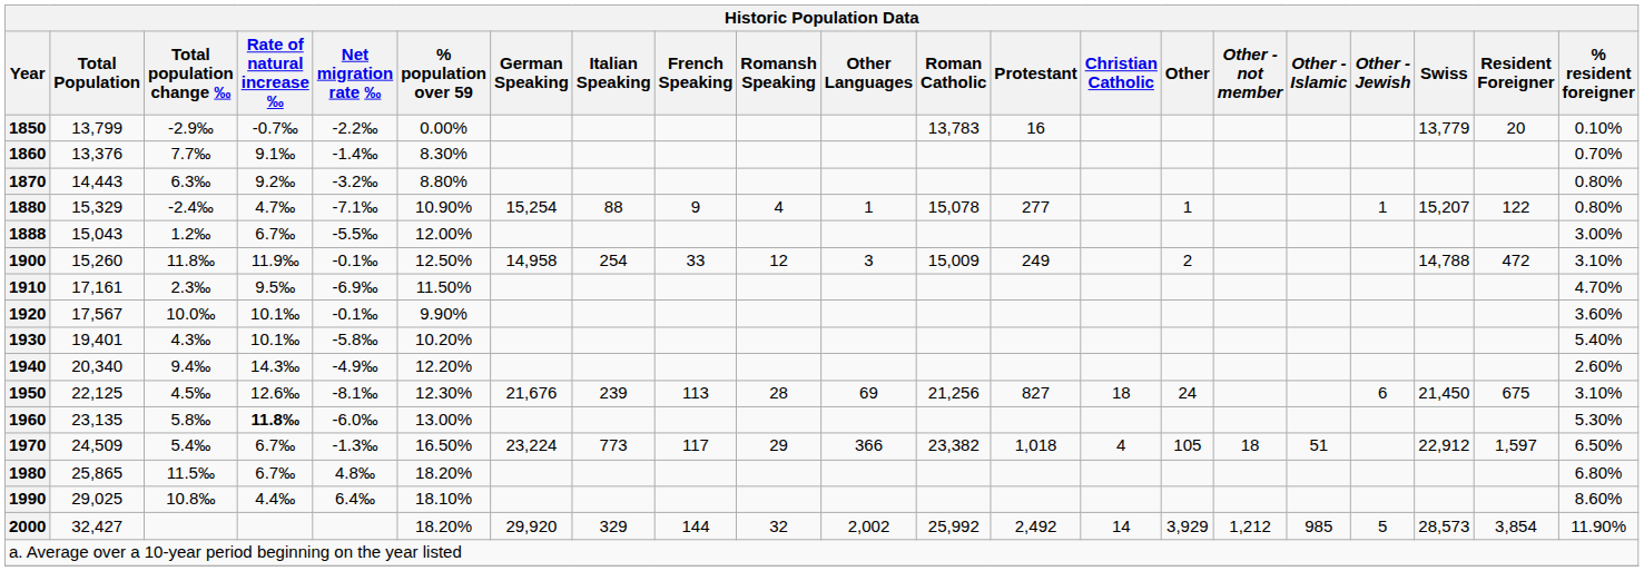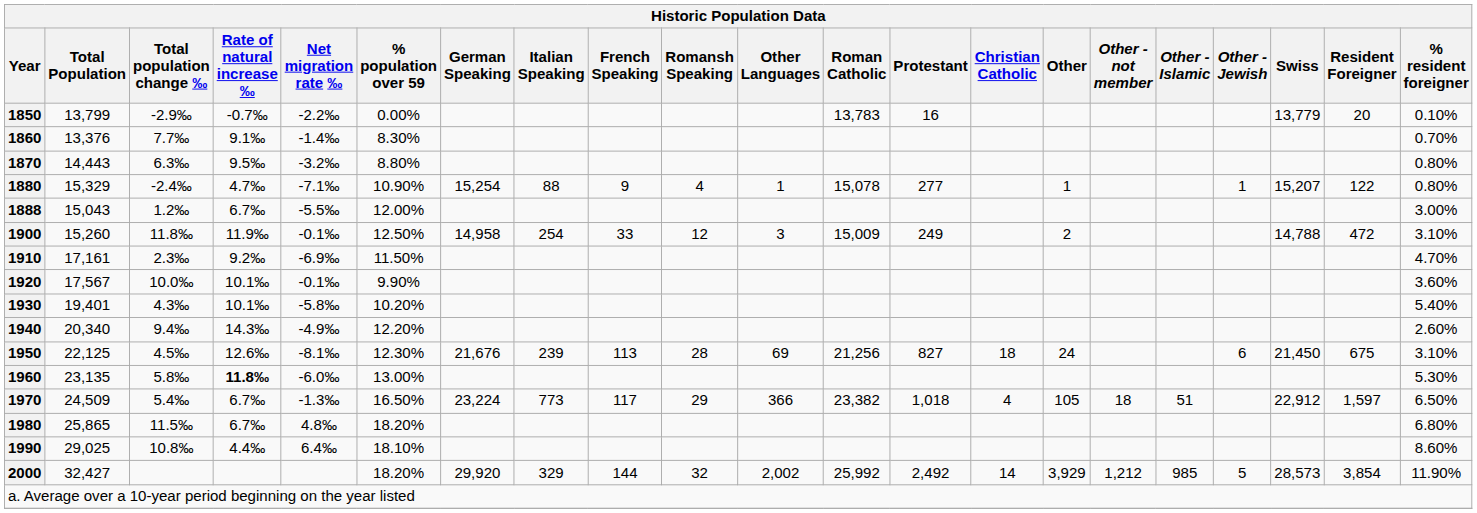1870 | Rate of natural increase ‰: 9.2‰ -> 9.5‰
1910 | Rate of natural increase ‰: 9.5‰ -> 9.2‰
